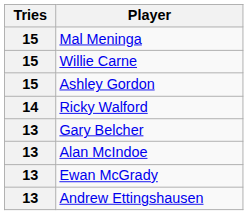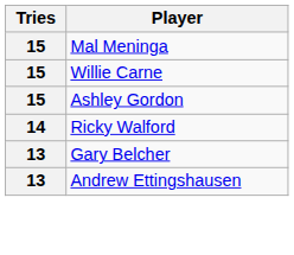- row: 13 | Alan McIndoe
- row: 13 | Ewan McGrady
